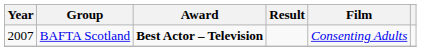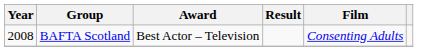BAFTA Scotland | Year: 2007 -> 2008
BAFTA Scotland | Award: bold -> normal
